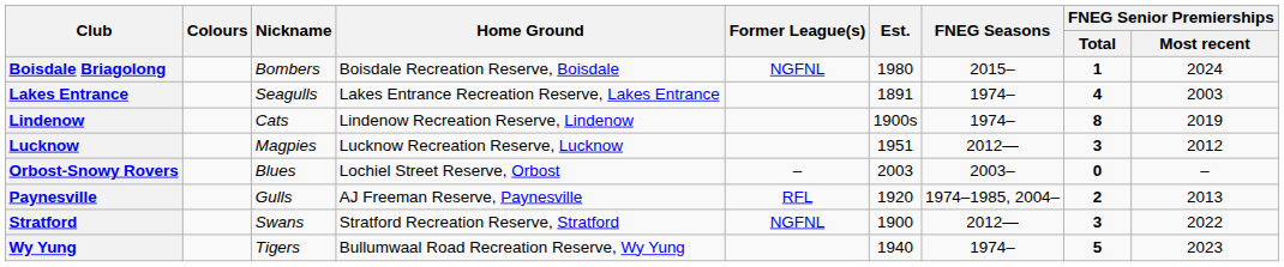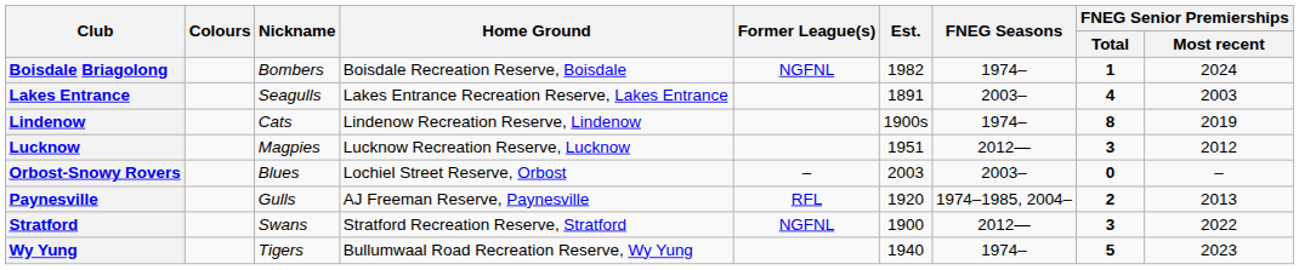Boisdale Briagolong | Est.: 1980 -> 1982
Boisdale Briagolong | FNEG Seasons: 2015– -> 1974–
Lakes Entrance | FNEG Seasons: 1974– -> 2003–
